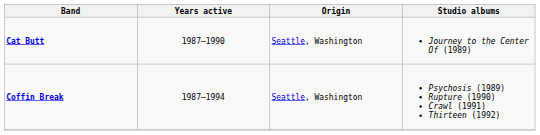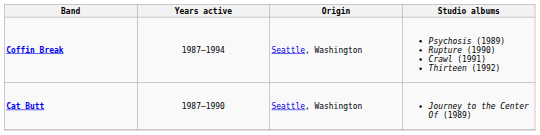rows swapped: Cat Butt <-> Coffin Break
